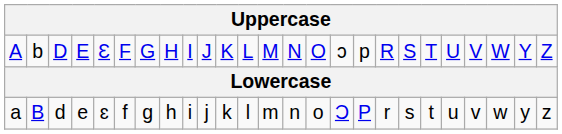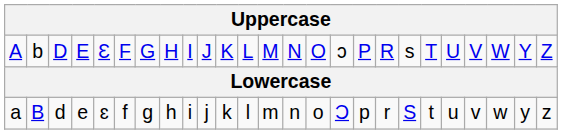A | column 17: p -> P
A | column 19: S -> s
a | column 17: P -> p
a | column 19: s -> S
